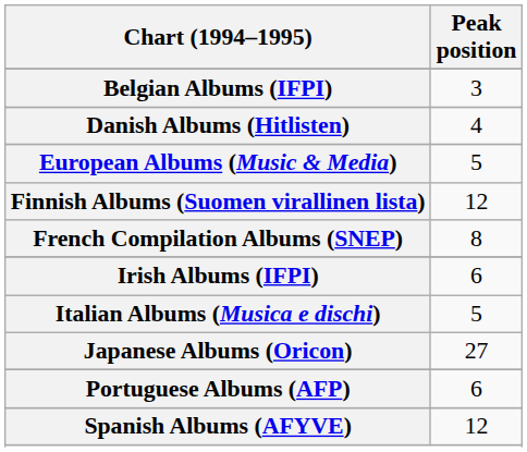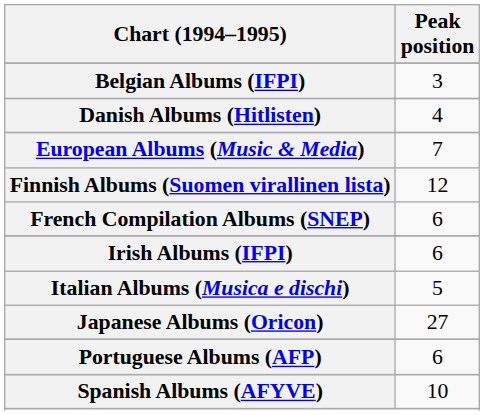European Albums (Music & Media) | Peak position: 5 -> 7
French Compilation Albums (SNEP) | Peak position: 8 -> 6
Spanish Albums (AFYVE) | Peak position: 12 -> 10
